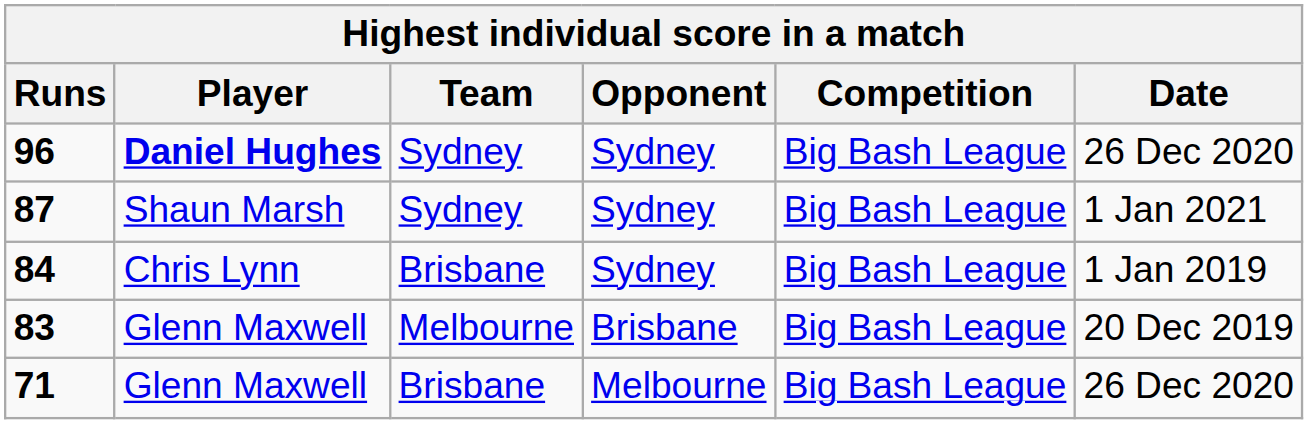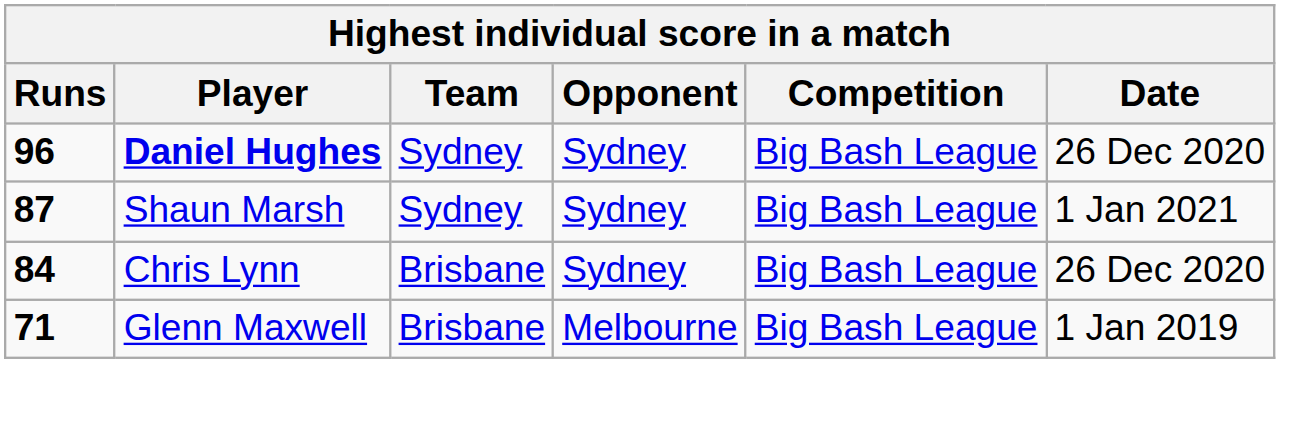84 | Date: 1 Jan 2019 -> 26 Dec 2020
- row: 83 | Glenn Maxwell | Melbourne | Brisbane | Big Bash League | 20 Dec 2019
71 | Date: 26 Dec 2020 -> 1 Jan 2019
